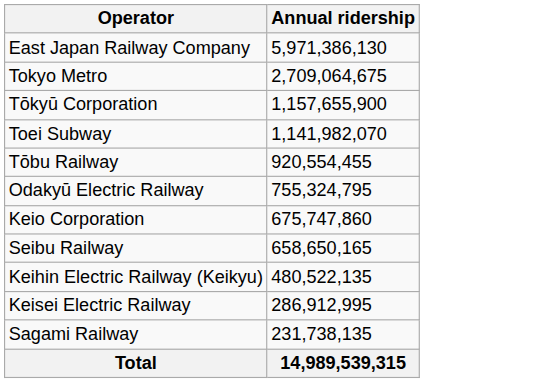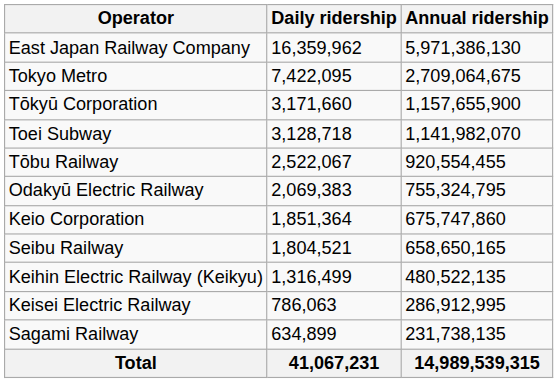+ column: Daily ridership | 16,359,962 | 7,422,095 | 3,171,660 | 3,128,718 | 2,522,067 | 2,069,383 | 1,851,364 | 1,804,521 | 1,316,499 | 786,063 | 634,899 | 41,067,231
